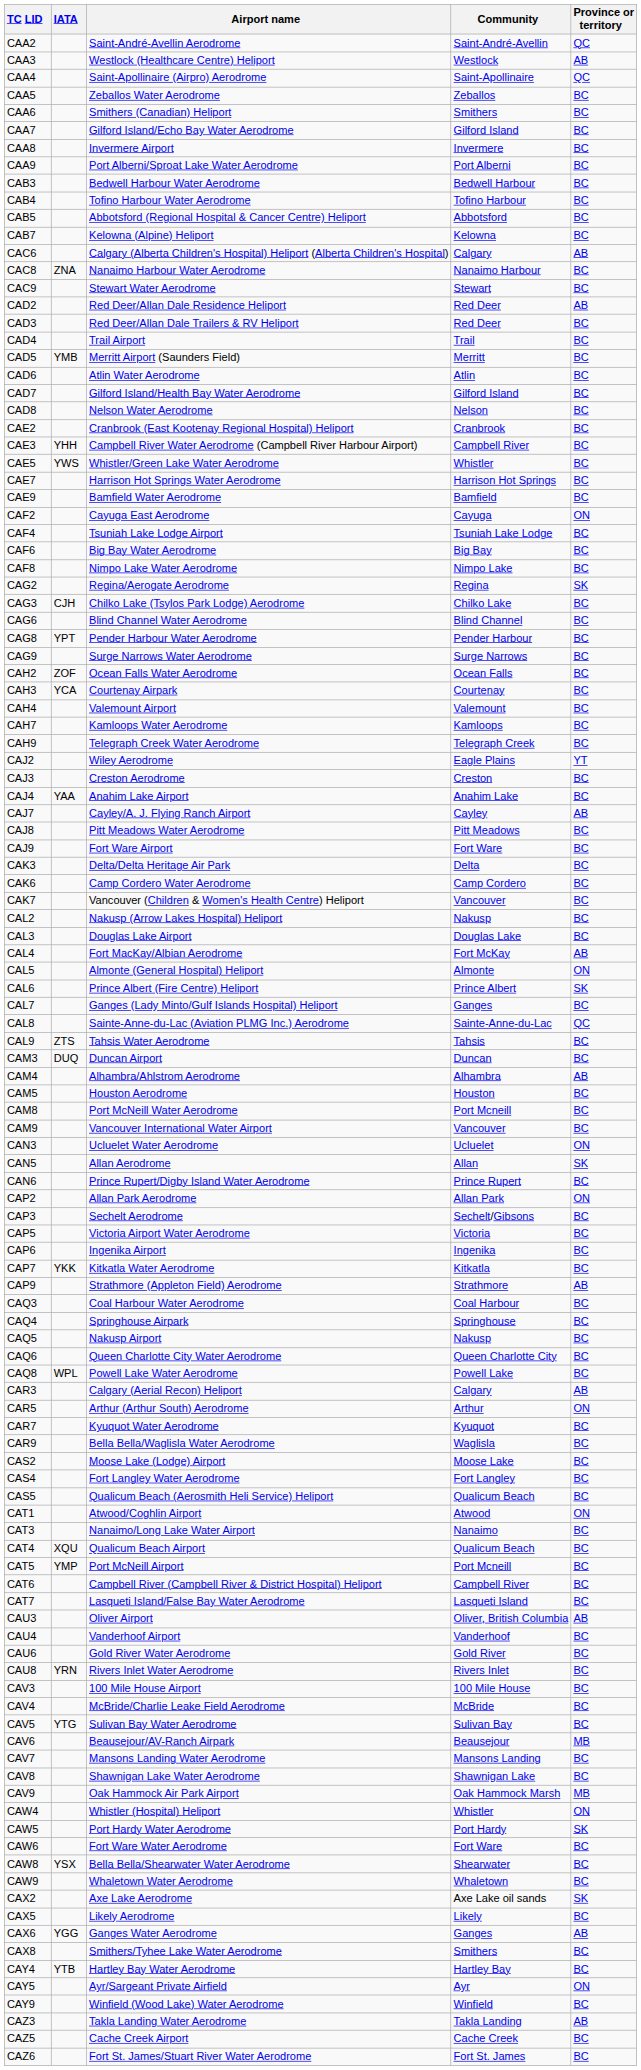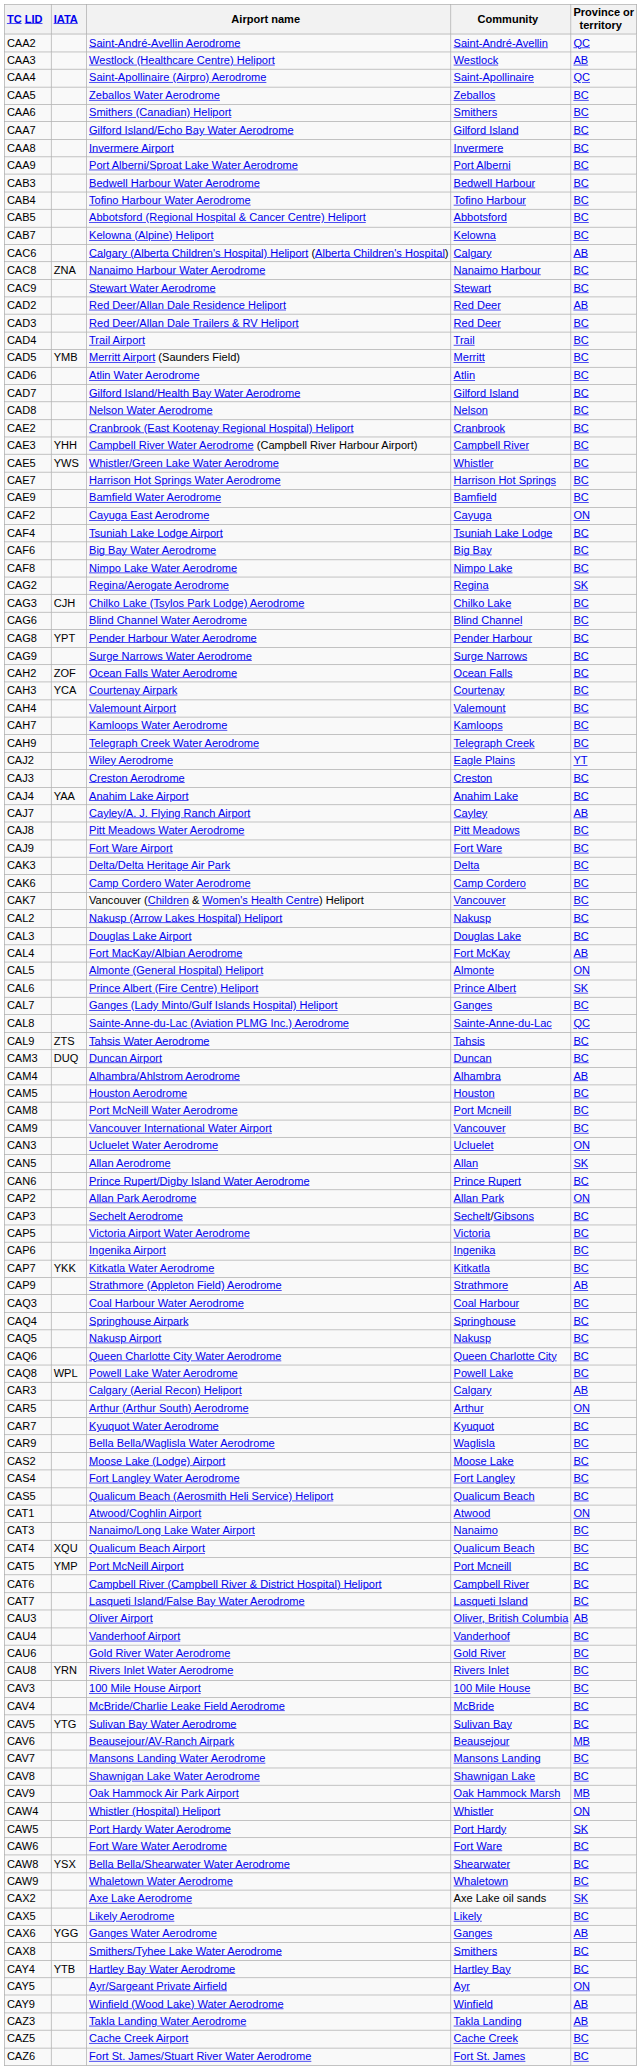CAY9 | Province or territory: BC -> AB
